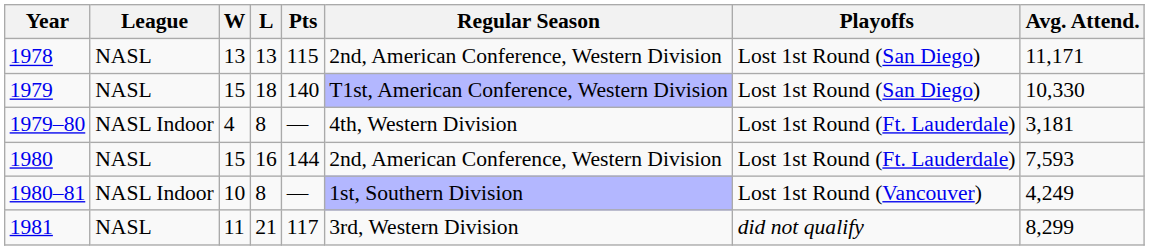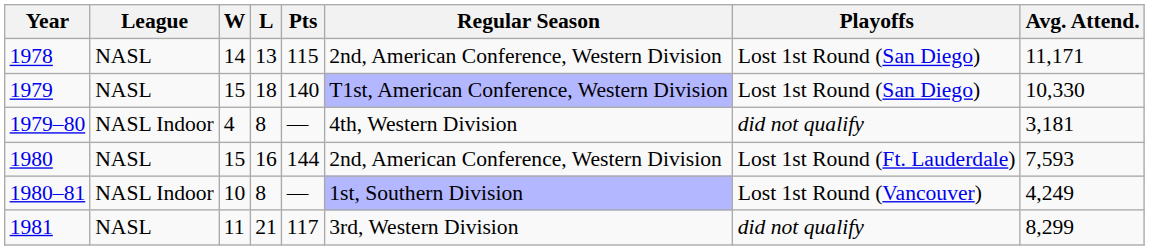1978 | W: 13 -> 14
1979–80 | Playoffs: Lost 1st Round (Ft. Lauderdale) -> did not qualify
